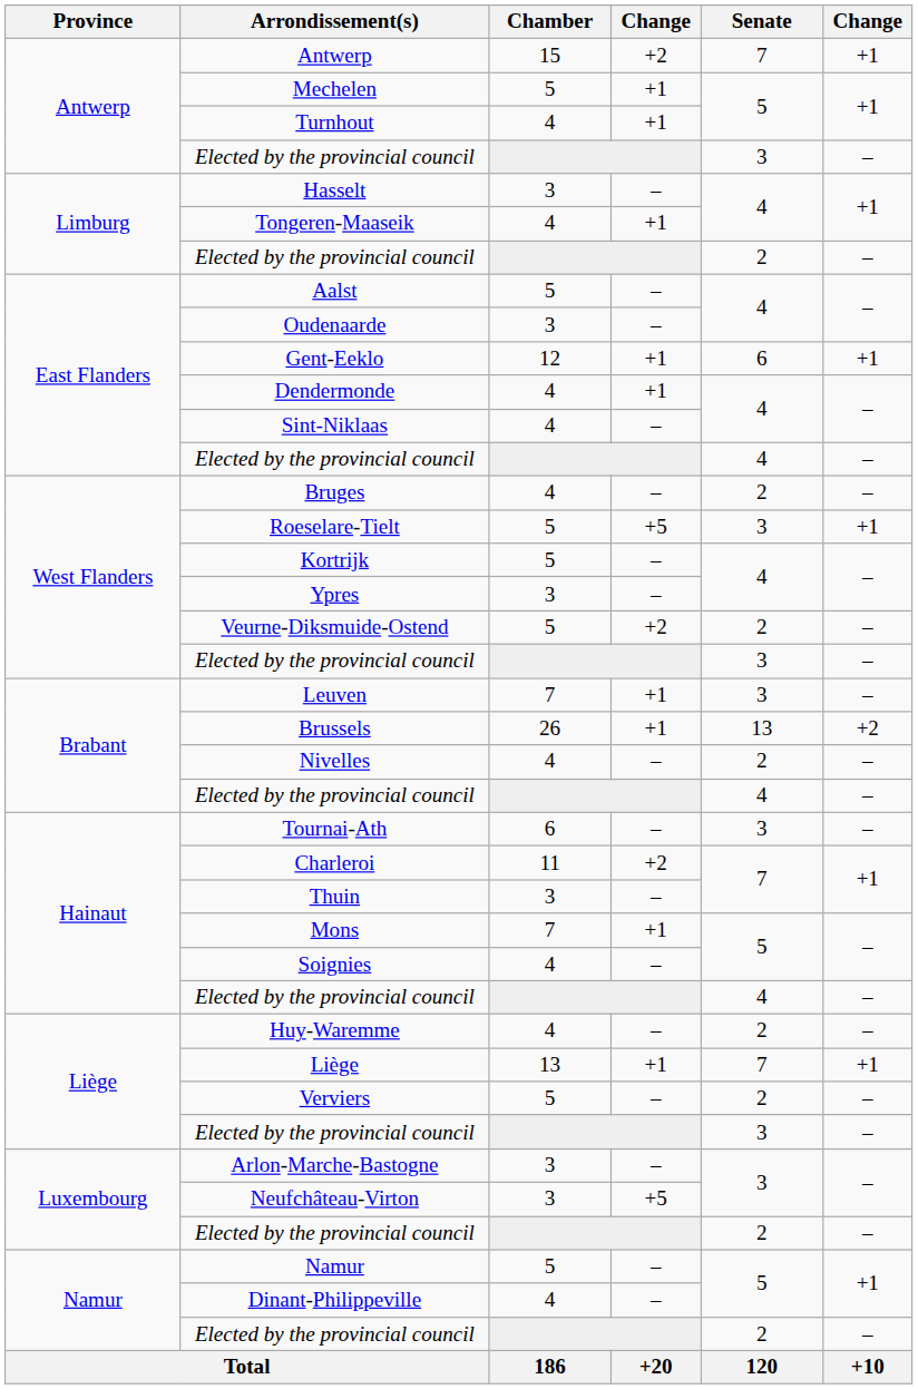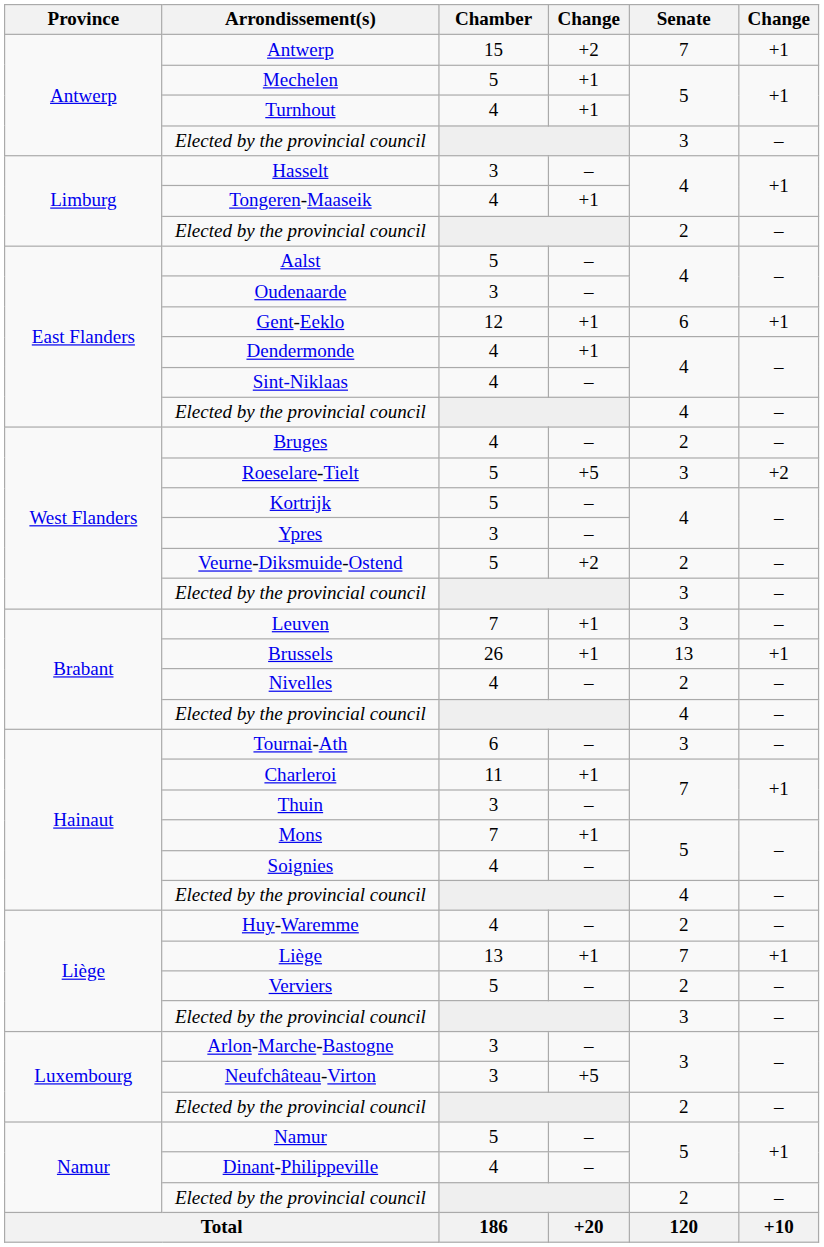Roeselare-Tielt | column 6: +1 -> +2
Brussels | column 6: +2 -> +1
Charleroi | column 4: +2 -> +1
